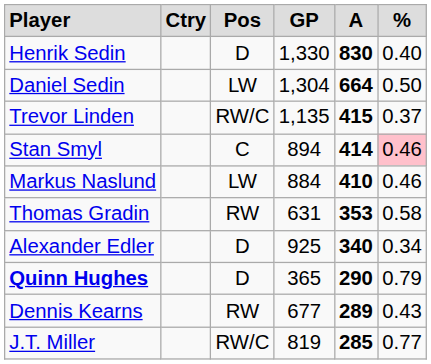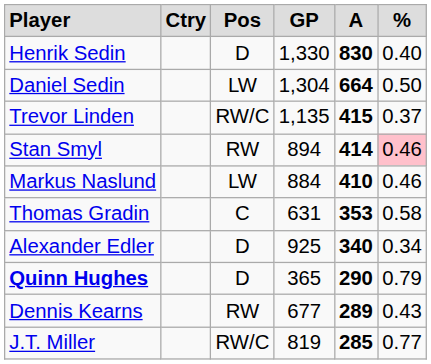Stan Smyl | column 3: C -> RW
Thomas Gradin | column 3: RW -> C
